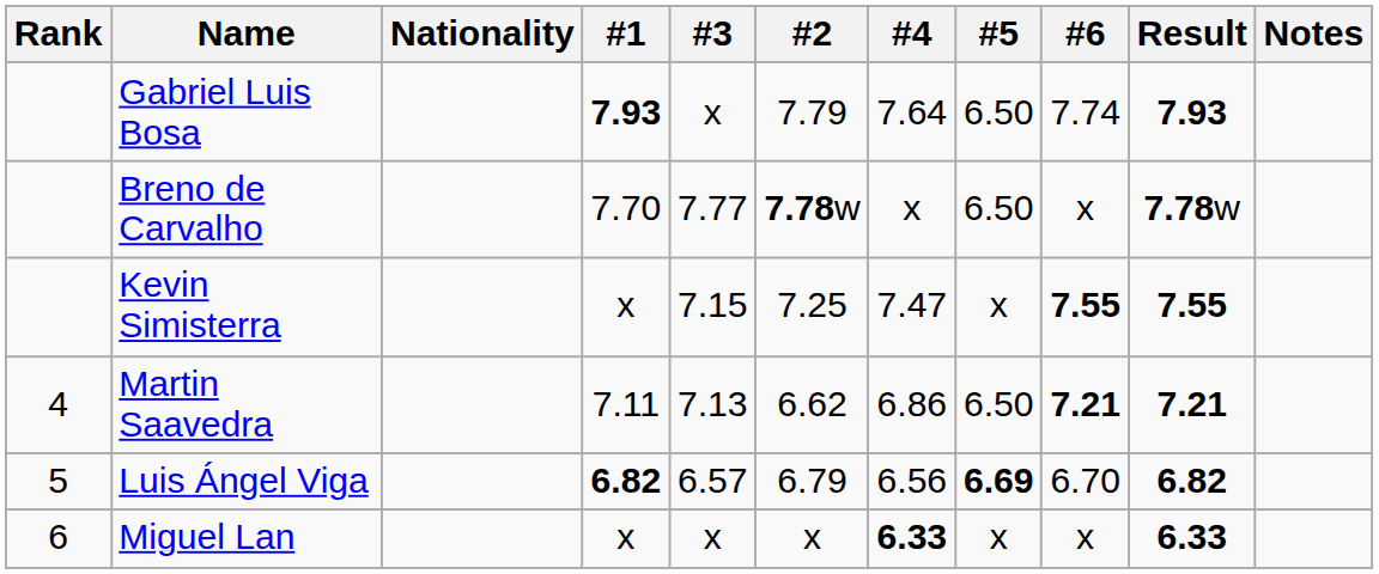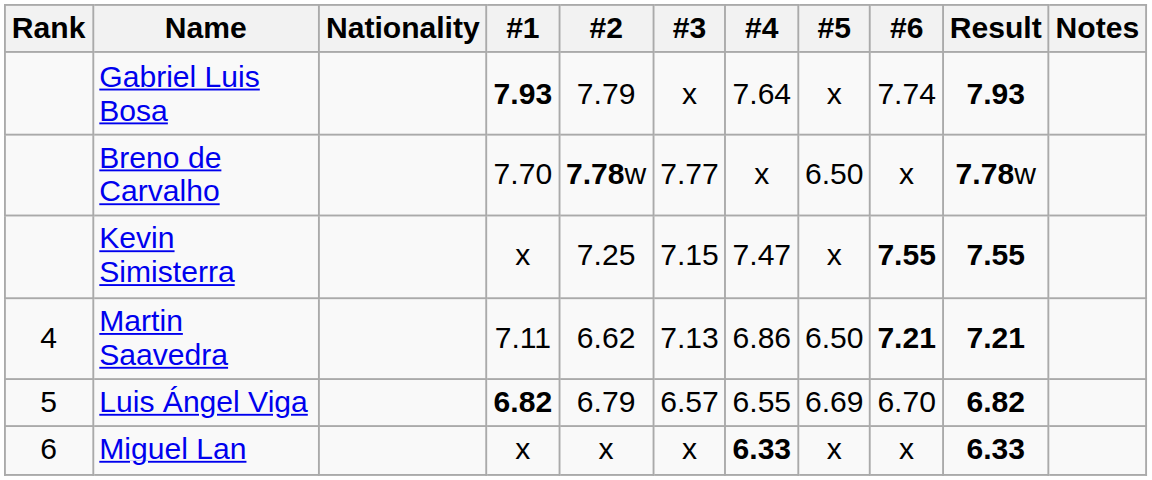columns swapped: #2 <-> #3
Gabriel Luis Bosa | #5: 6.50 -> x
Luis Ángel Viga | #4: 6.56 -> 6.55
Luis Ángel Viga | #5: bold -> normal
